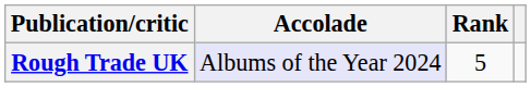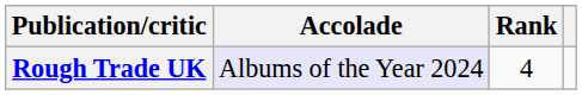Rough Trade UK | Rank: 5 -> 4
